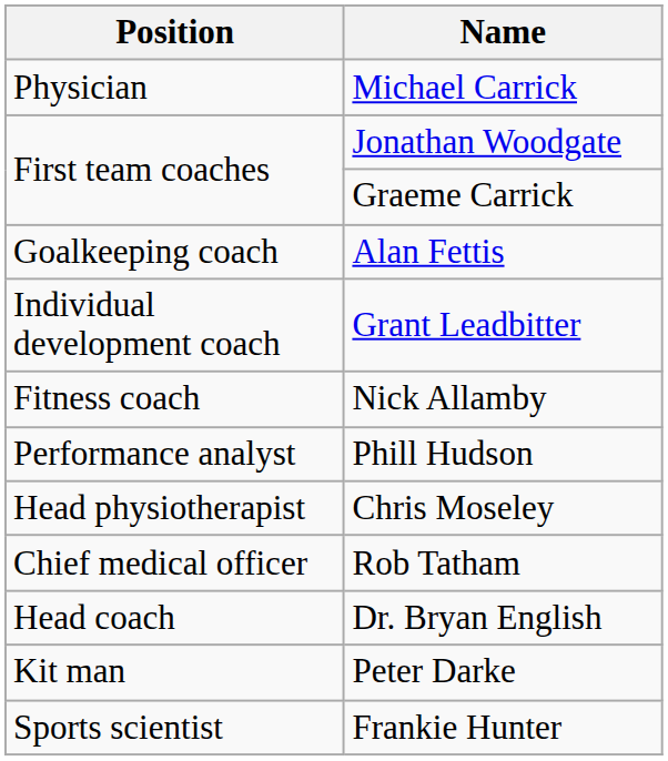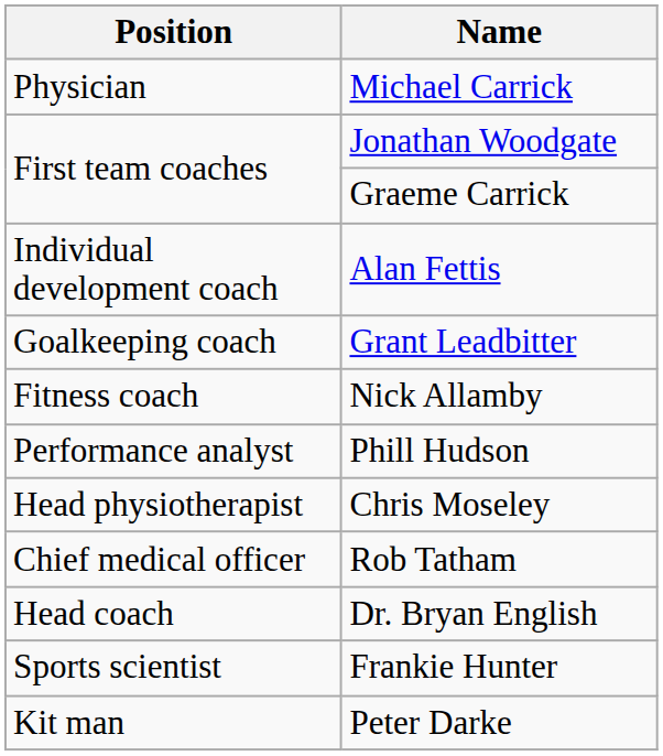Alan Fettis | Position: Goalkeeping coach -> Individual development coach
Grant Leadbitter | Position: Individual development coach -> Goalkeeping coach
rows swapped: Frankie Hunter <-> Peter Darke
